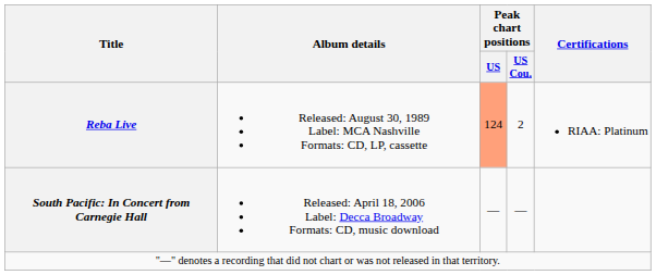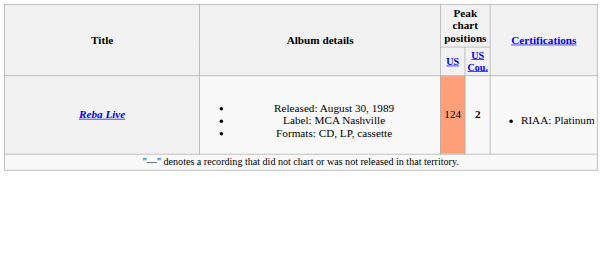Reba Live | Peak chart positions / US Cou.: normal -> bold
- row: South Pacific: In Concert from Carnegie Hall | Released: April 18, 2006 Label: Decca Broadway Formats: CD, music download | — | —
